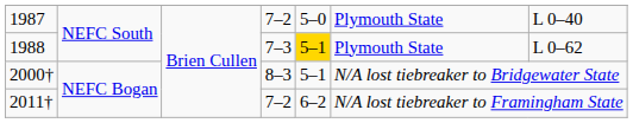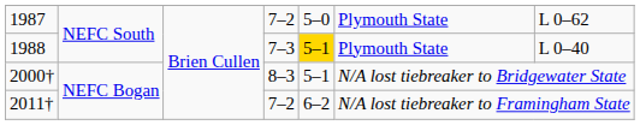1987 | column 7: L 0–40 -> L 0–62
1988 | column 7: L 0–62 -> L 0–40
